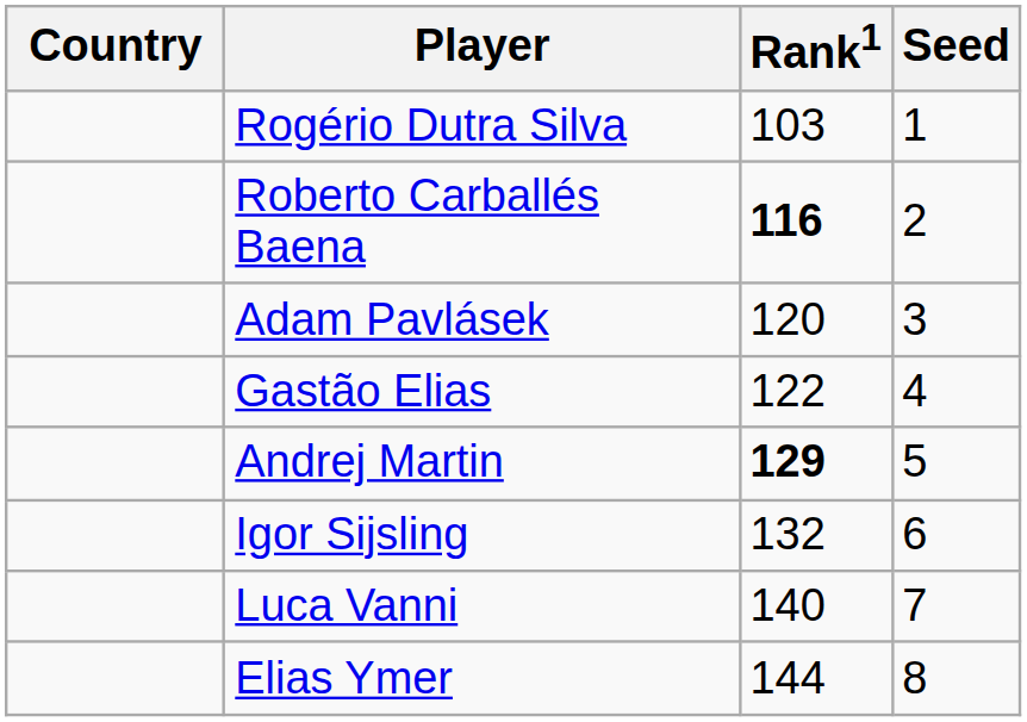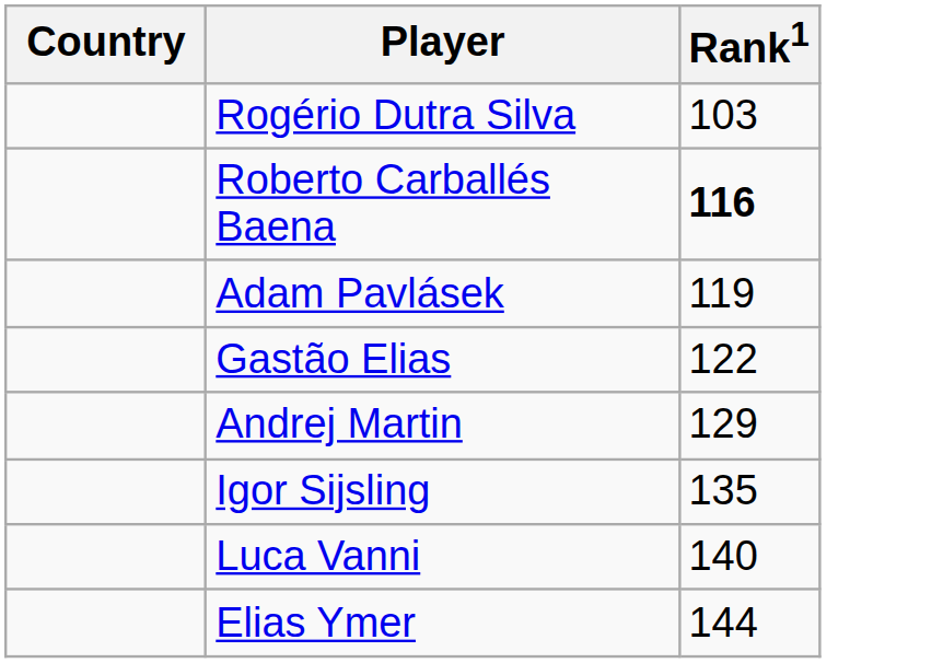- column: Seed | 1 | 2 | 3 | 4 | 5 | 6 | 7 | 8
Adam Pavlásek | Rank1: 120 -> 119
Andrej Martin | Rank1: bold -> normal
Igor Sijsling | Rank1: 132 -> 135
